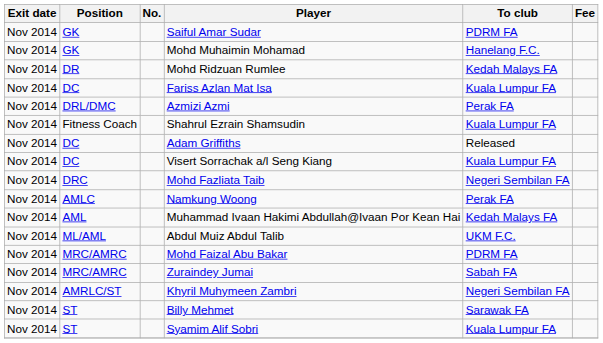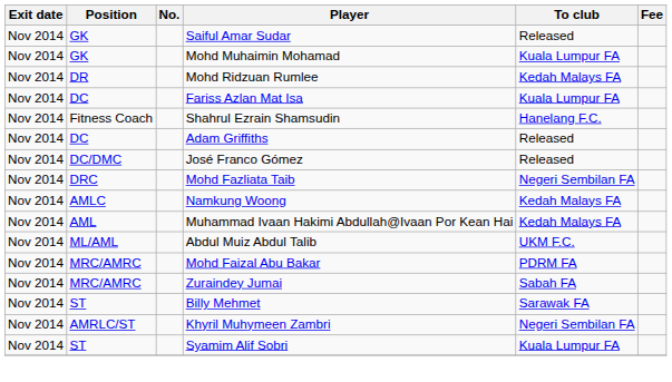Saiful Amar Sudar | To club: PDRM FA -> Released
Mohd Muhaimin Mohamad | To club: Hanelang F.C. -> Kuala Lumpur FA
- row: Nov 2014 | DRL/DMC | Azmizi Azmi | Perak FA
Shahrul Ezrain Shamsudin | To club: Kuala Lumpur FA -> Hanelang F.C.
+ row: Nov 2014 | DC/DMC | José Franco Gómez | Released
- row: Nov 2014 | DC | Visert Sorrachak a/l Seng Kiang | Kuala Lumpur FA
Namkung Woong | To club: Perak FA -> Kedah Malays FA
rows swapped: Billy Mehmet <-> Khyril Muhymeen Zambri
